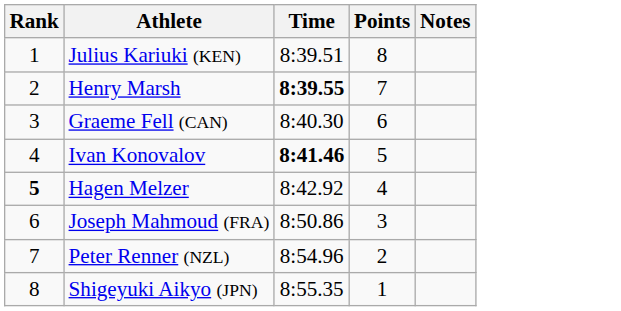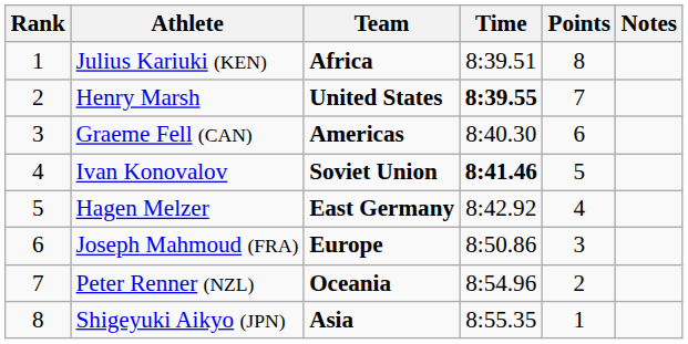+ column: Team | Africa | United States | Americas | Soviet Union | East Germany | Europe | Oceania | Asia
Hagen Melzer | Rank: bold -> normal
